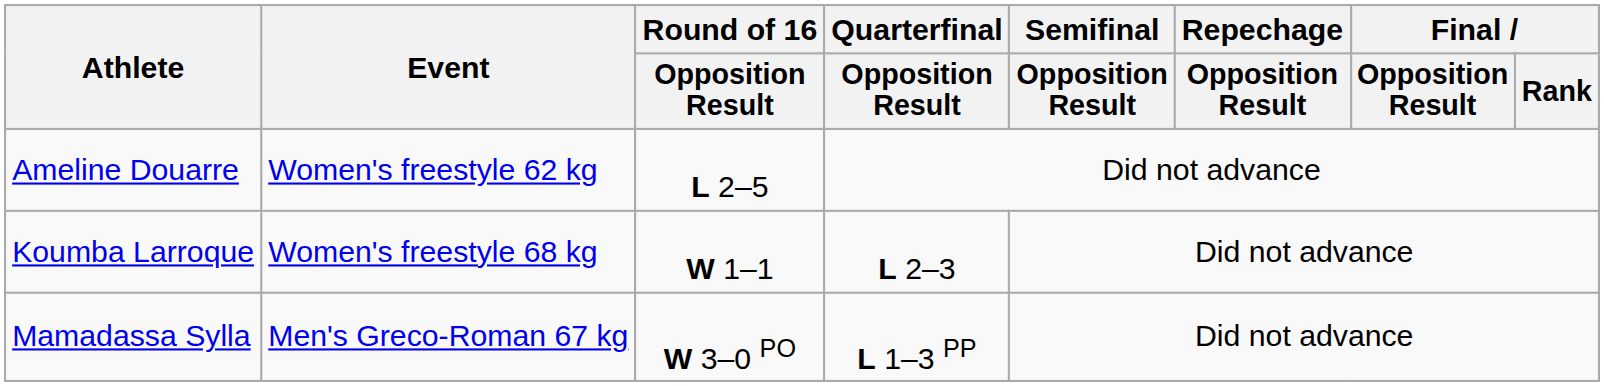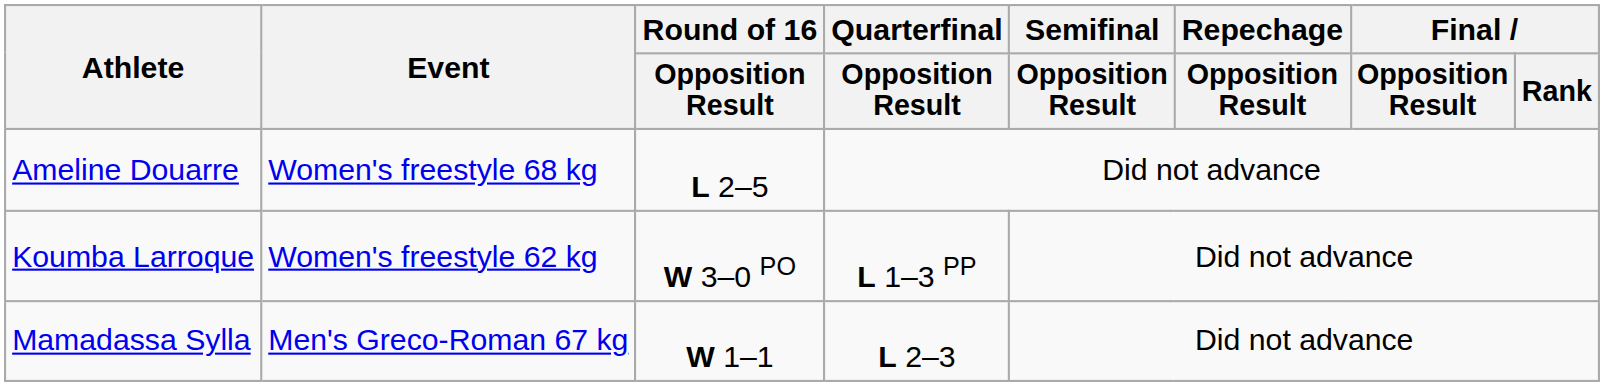Ameline Douarre | Event: Women's freestyle 62 kg -> Women's freestyle 68 kg
Koumba Larroque | Event: Women's freestyle 68 kg -> Women's freestyle 62 kg
Koumba Larroque | Round of 16 / Opposition Result: W 1–1 -> W 3–0 PO
Koumba Larroque | Quarterfinal / Opposition Result: L 2–3 -> L 1–3 PP
Mamadassa Sylla | Round of 16 / Opposition Result: W 3–0 PO -> W 1–1
Mamadassa Sylla | Quarterfinal / Opposition Result: L 1–3 PP -> L 2–3
